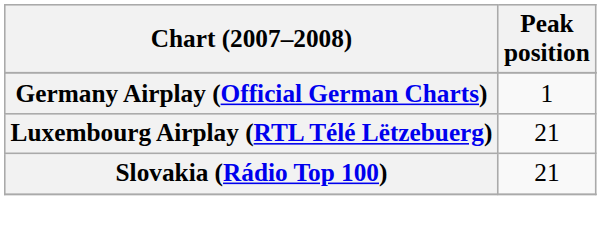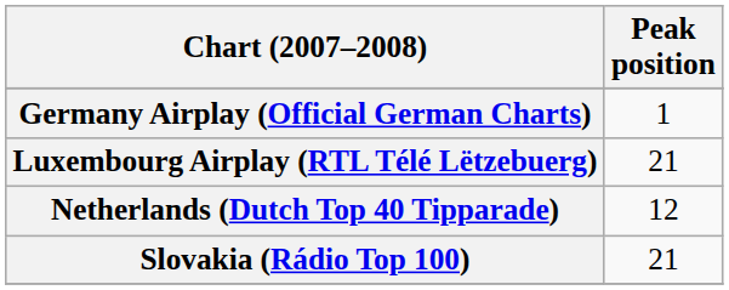+ row: Netherlands (Dutch Top 40 Tipparade) | 12
